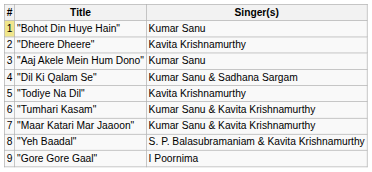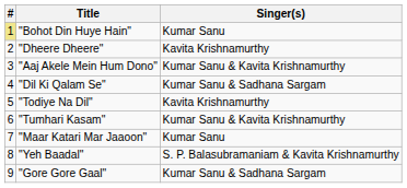"Aaj Akele Mein Hum Dono" | Singer(s): Kumar Sanu -> Kumar Sanu & Kavita Krishnamurthy
"Maar Katari Mar Jaaoon" | Singer(s): Kumar Sanu & Kavita Krishnamurthy -> Kumar Sanu
"Gore Gore Gaal" | Singer(s): I Poornima -> Kumar Sanu & Sadhana Sargam
